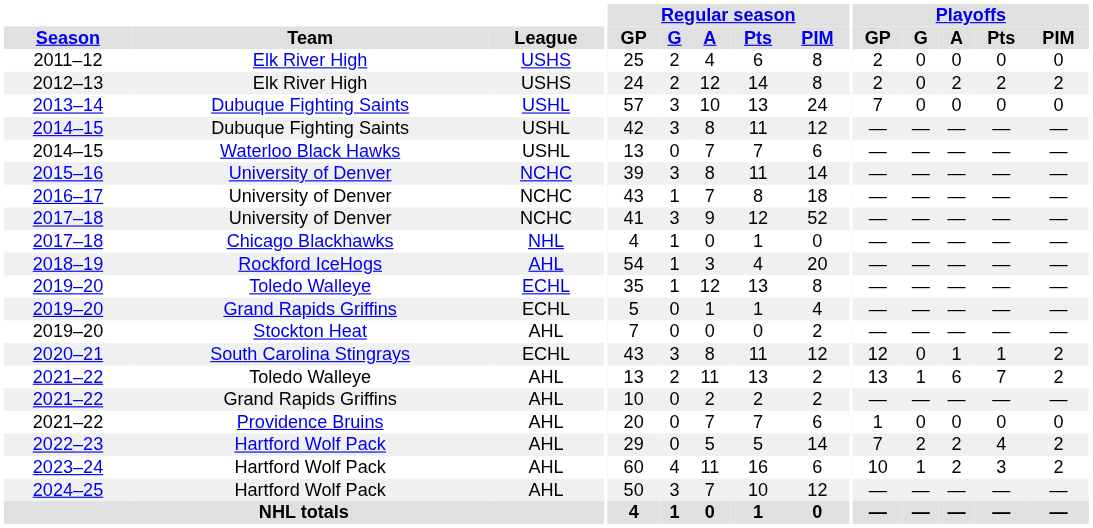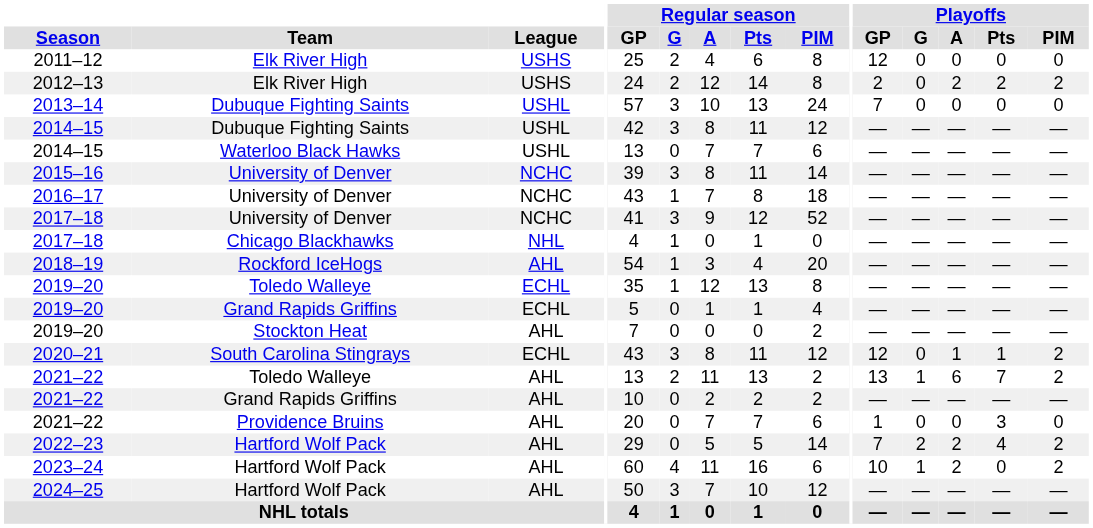2011–12 | Playoffs / GP: 2 -> 12
2021–22 / Providence Bruins | Playoffs / Pts: 0 -> 3
2023–24 | Playoffs / Pts: 3 -> 0
